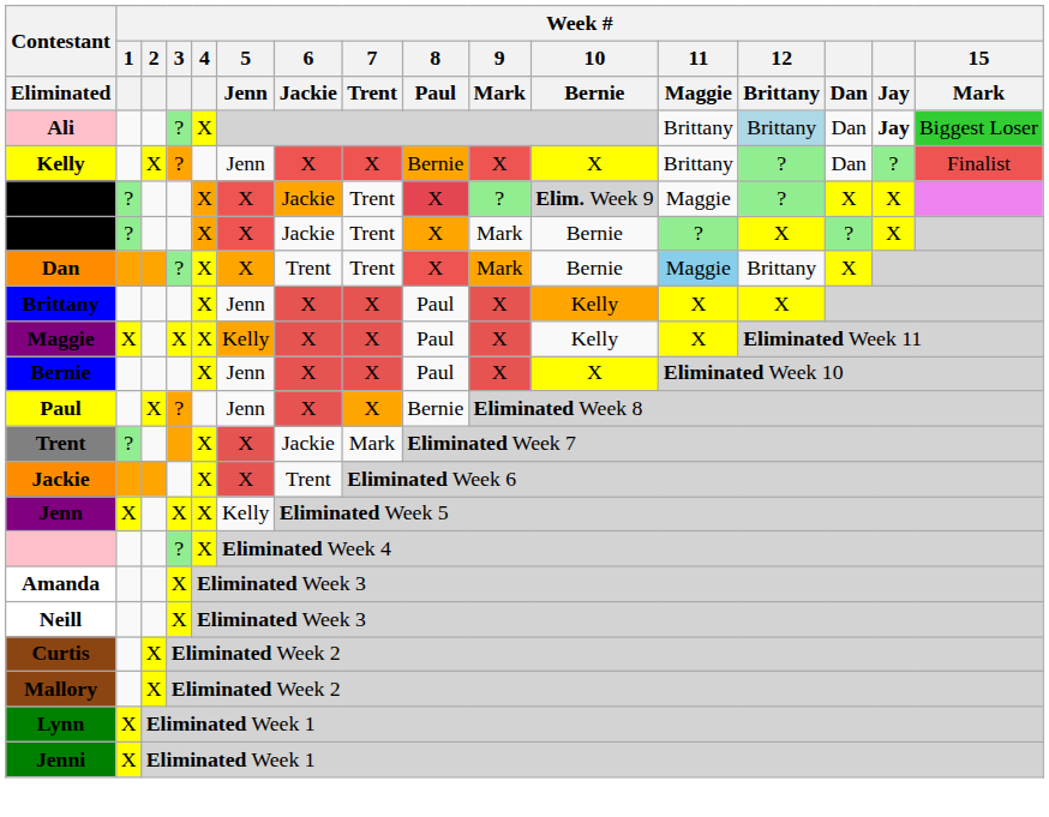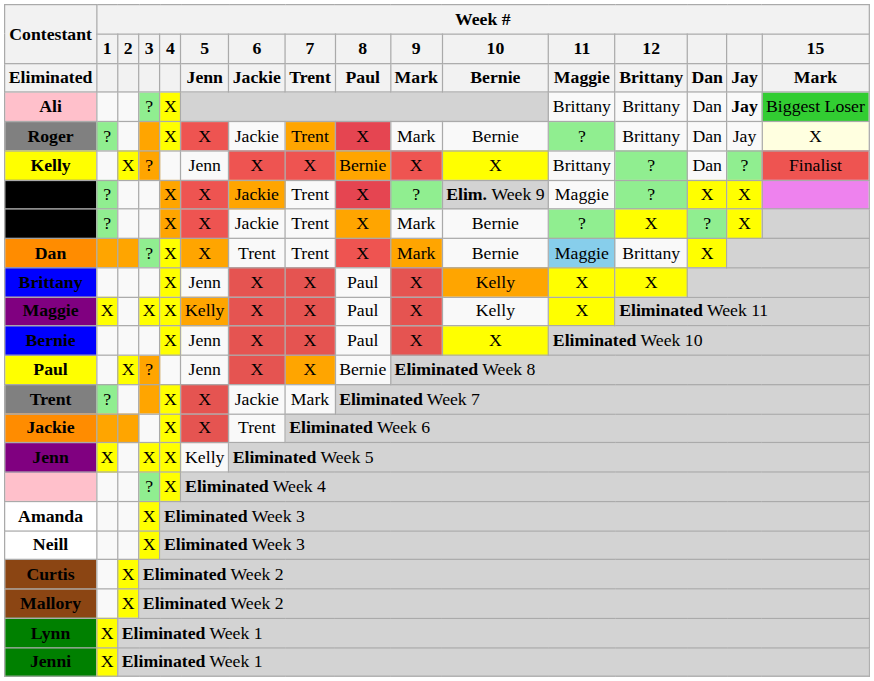Ali | Week # / 12 / Brittany: lightblue background -> no background
+ row: Roger | ? | X | X | Jackie | Trent | X | Mark | Bernie | ? | Brittany | Dan | Jay | X
